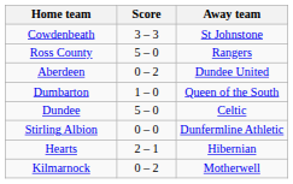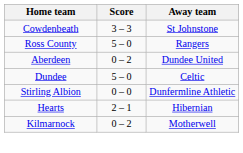- row: Dumbarton | 1 – 0 | Queen of the South
